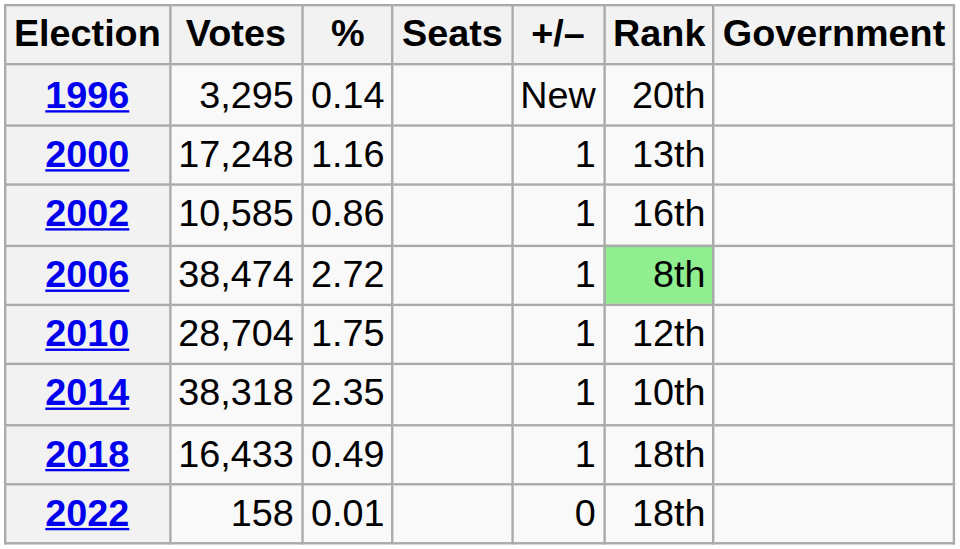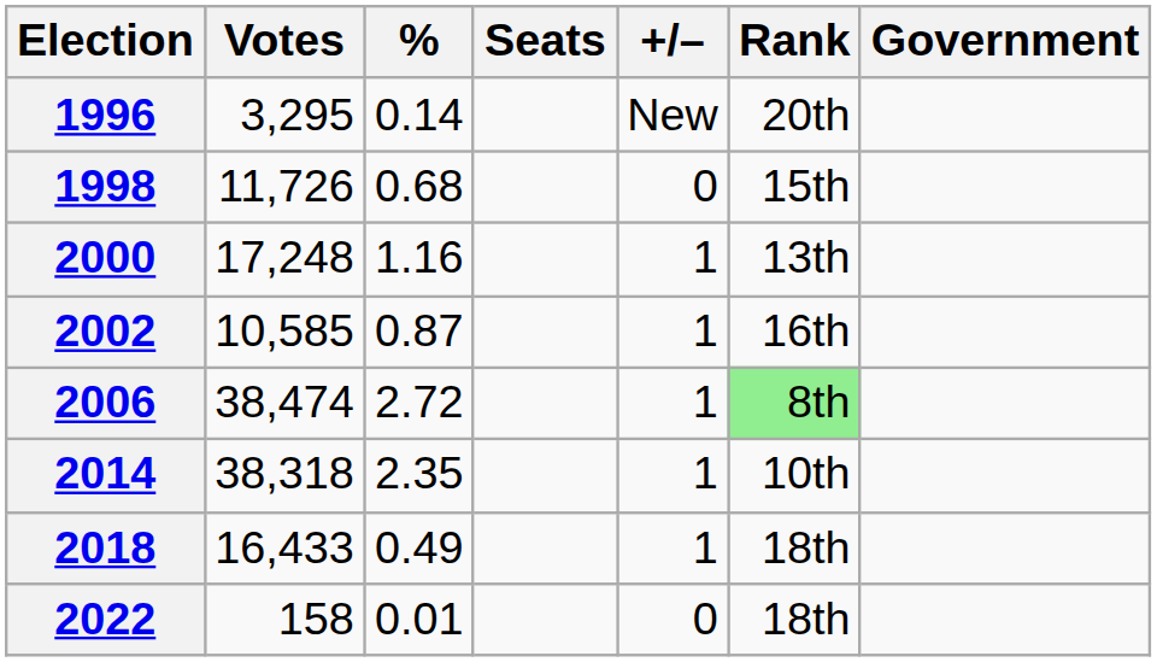+ row: 1998 | 11,726 | 0.68 | 0 | 15th
2002 | %: 0.86 -> 0.87
- row: 2010 | 28,704 | 1.75 | 1 | 12th
